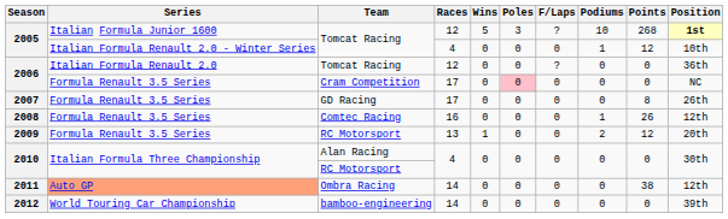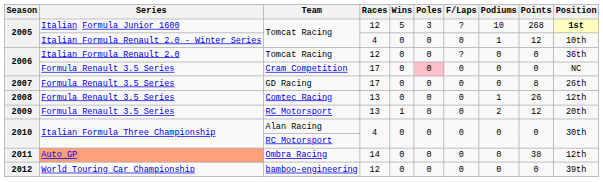2008 | Races: 16 -> 13
2012 | Races: 14 -> 12
